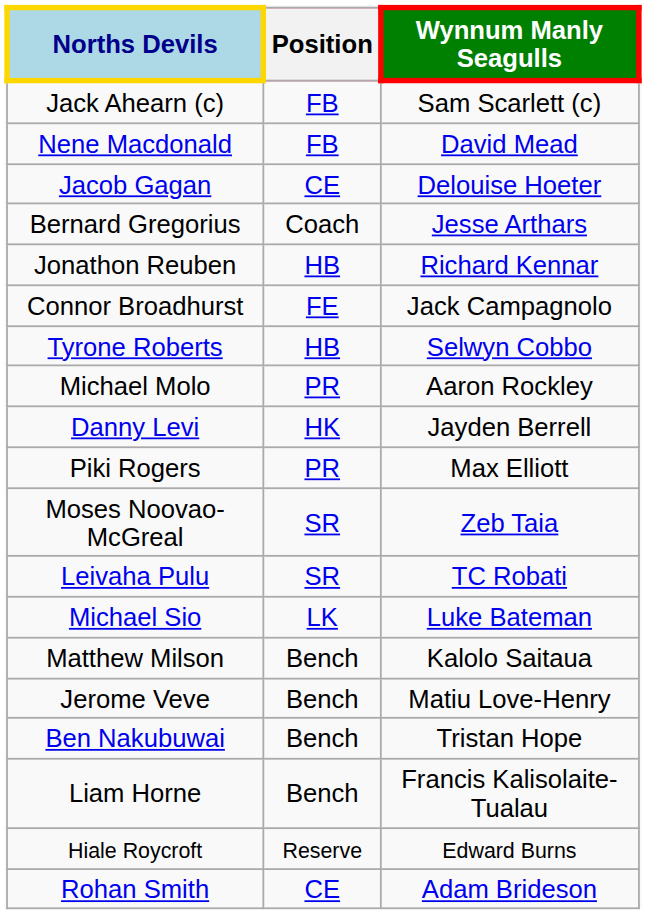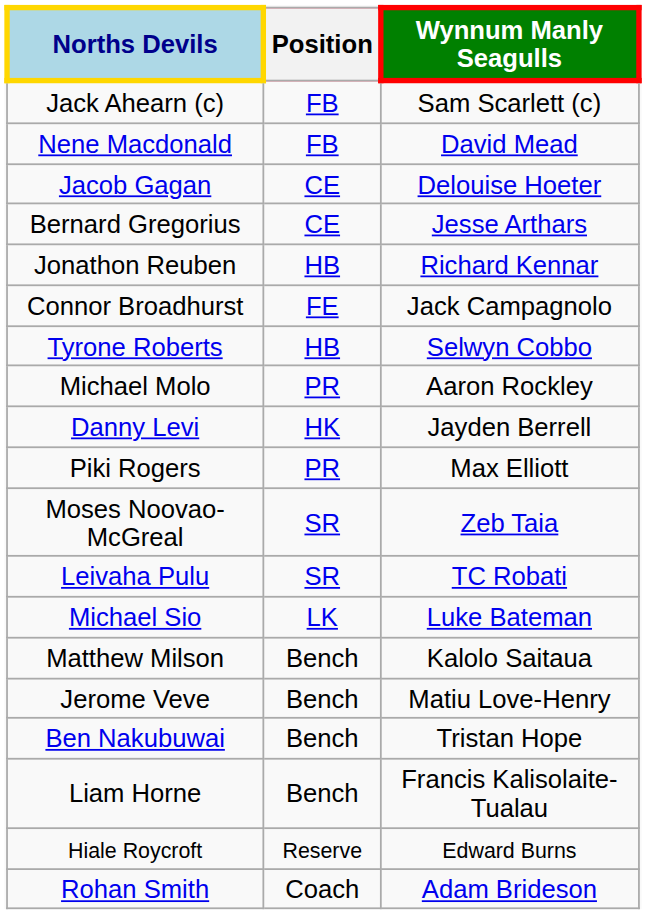Bernard Gregorius | Position: Coach -> CE
Rohan Smith | Position: CE -> Coach
